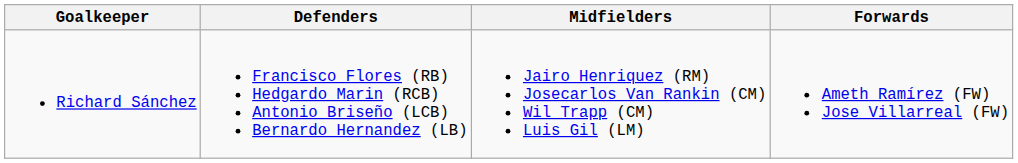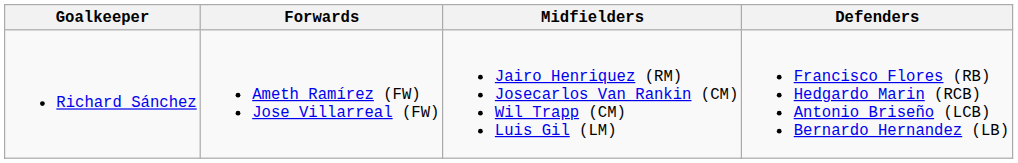columns swapped: Defenders <-> Forwards
